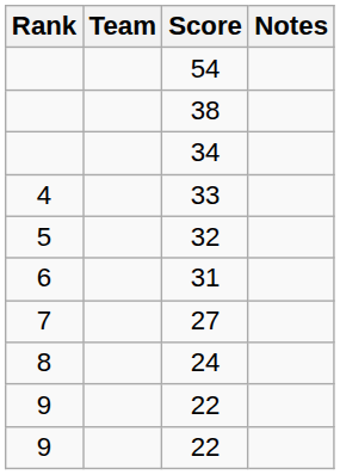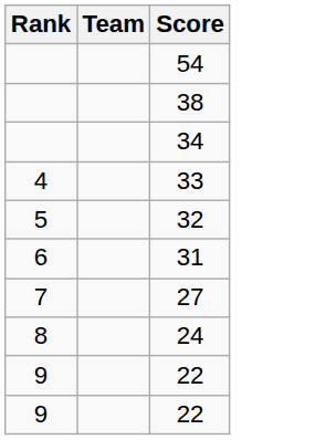- column: Notes
